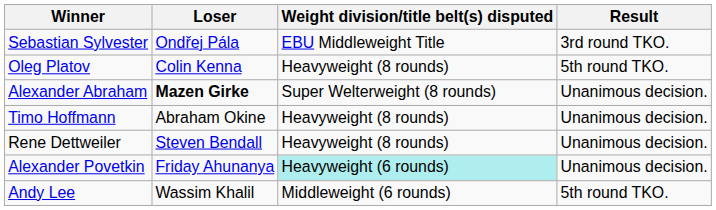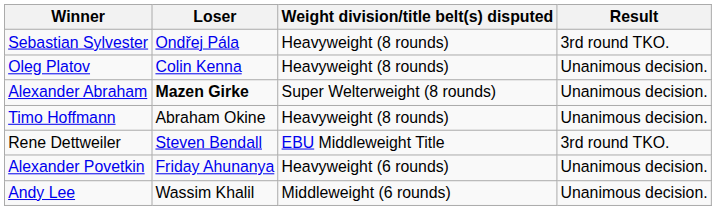Sebastian Sylvester | Weight division/title belt(s) disputed: EBU Middleweight Title -> Heavyweight (8 rounds)
Oleg Platov | Result: 5th round TKO. -> Unanimous decision.
Rene Dettweiler | Weight division/title belt(s) disputed: Heavyweight (8 rounds) -> EBU Middleweight Title
Rene Dettweiler | Result: Unanimous decision. -> 3rd round TKO.
Alexander Povetkin | Weight division/title belt(s) disputed: paleturquoise background -> no background
Andy Lee | Result: 5th round TKO. -> Unanimous decision.
